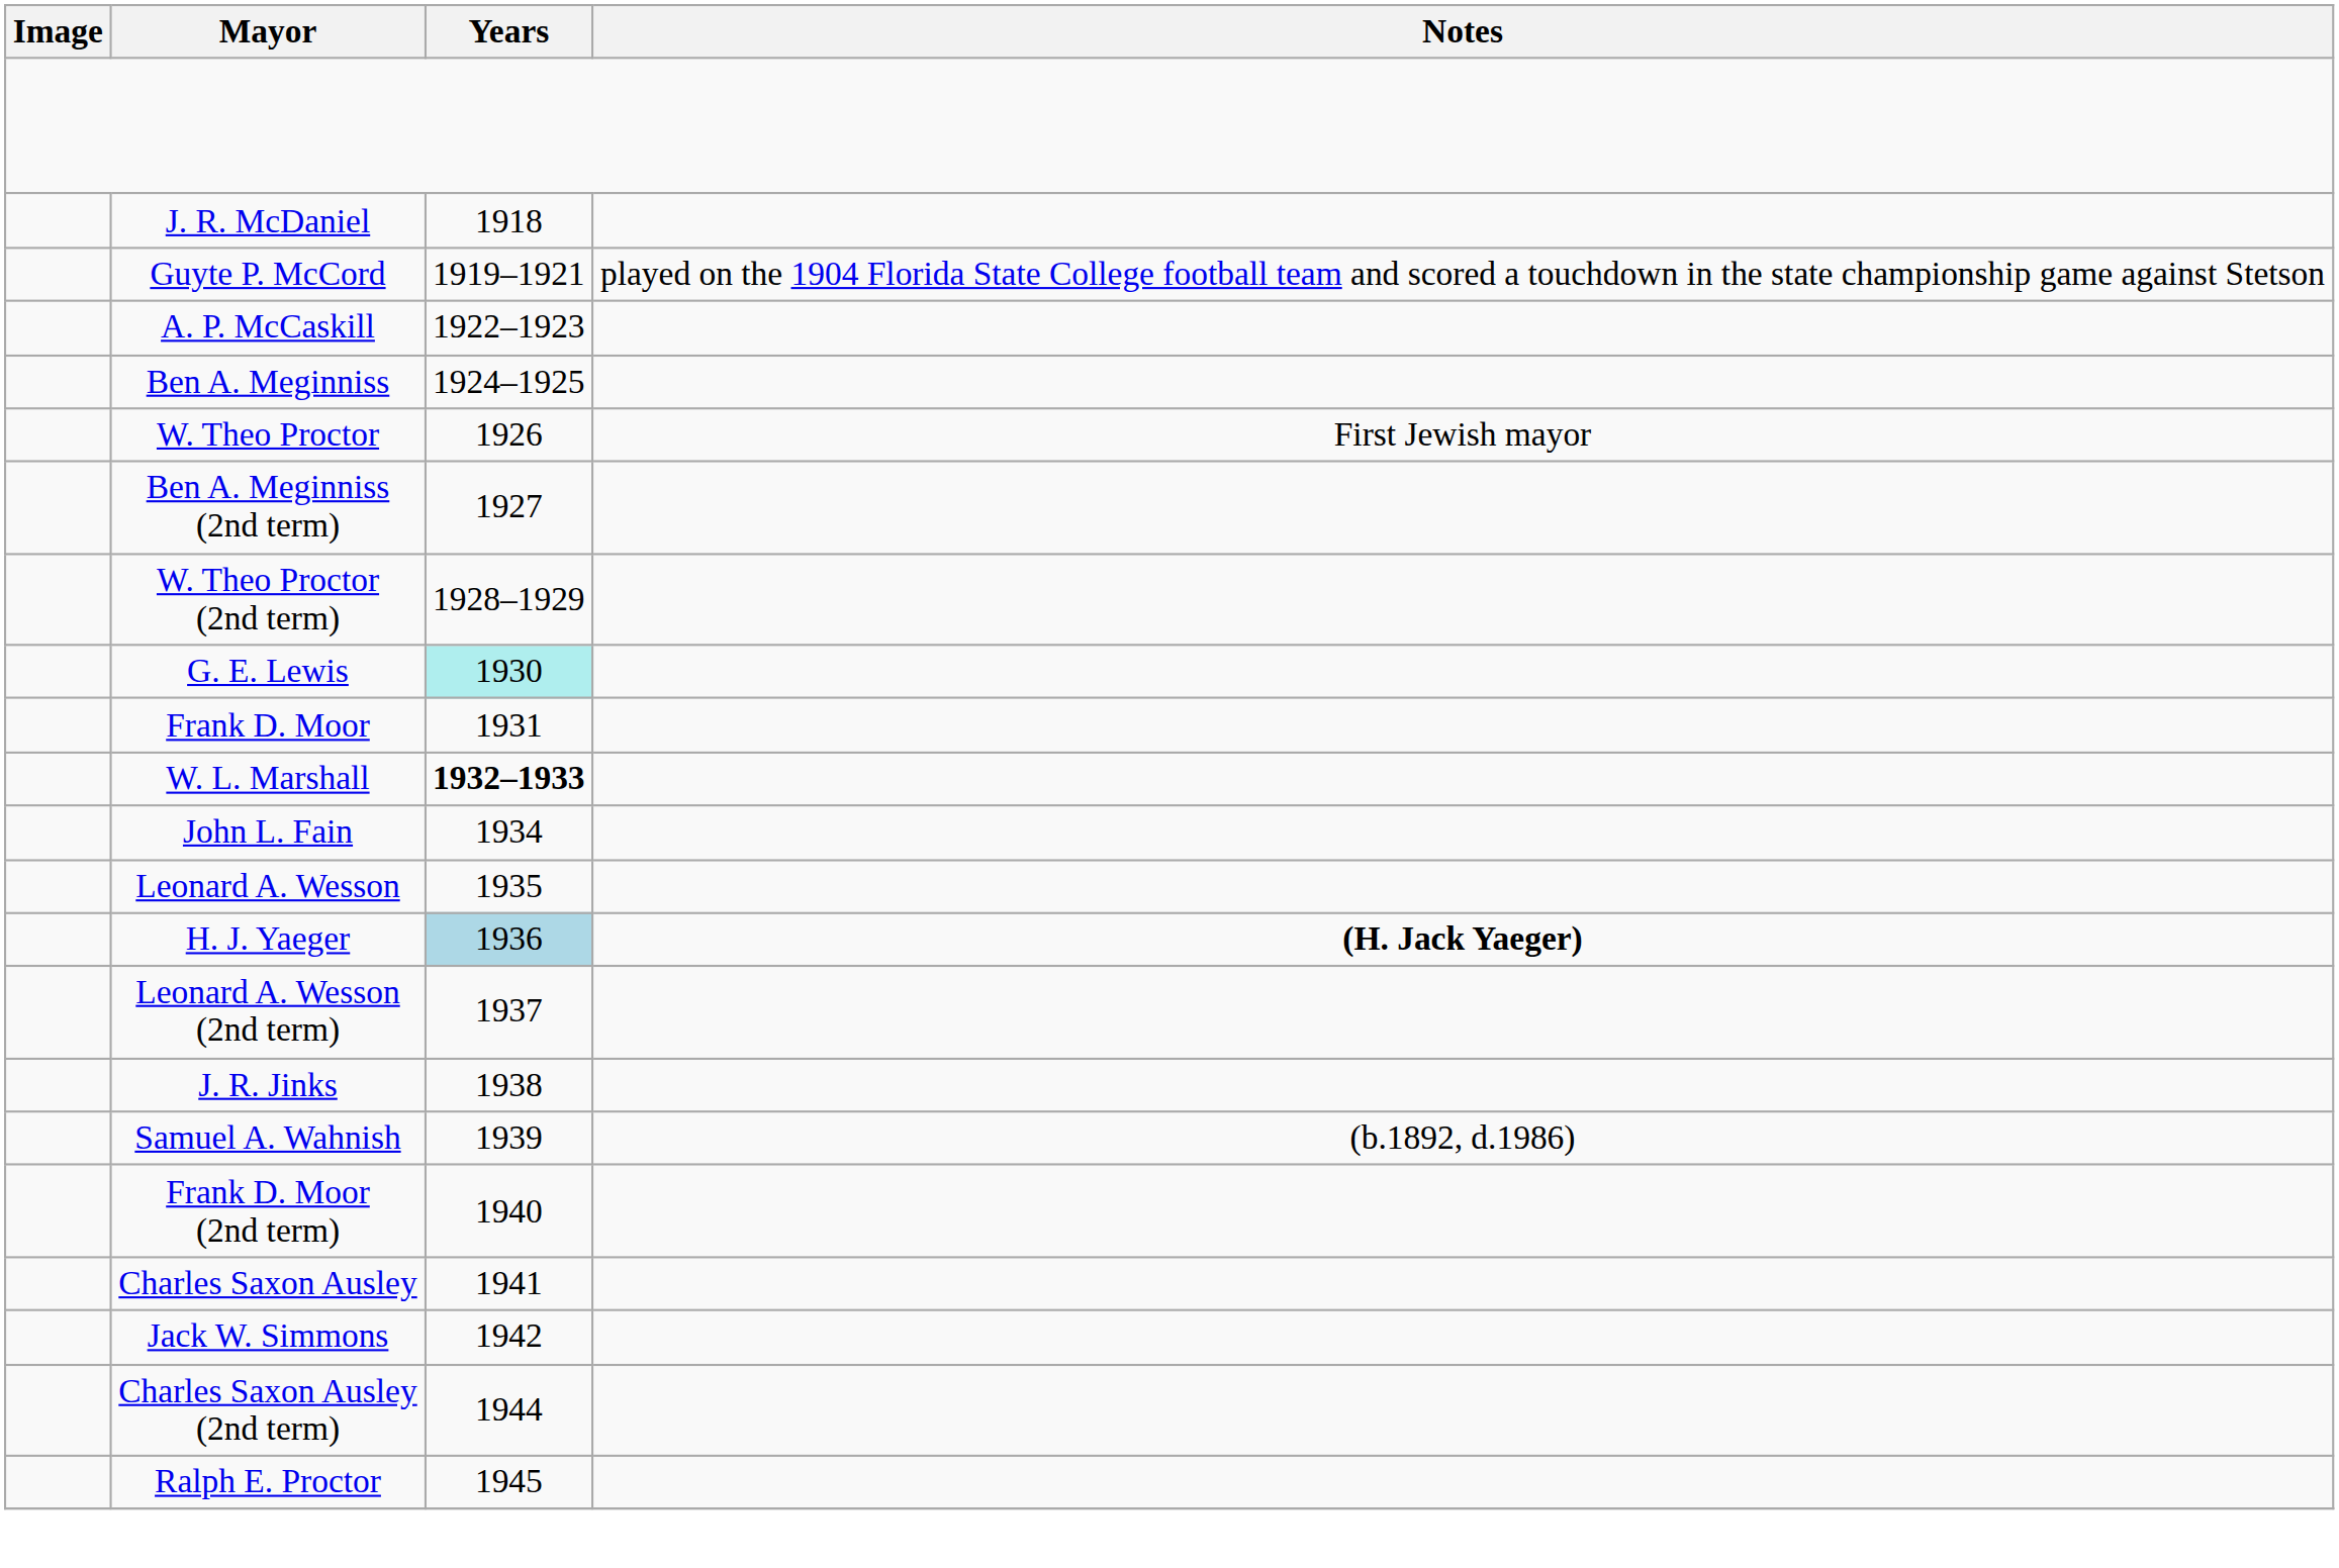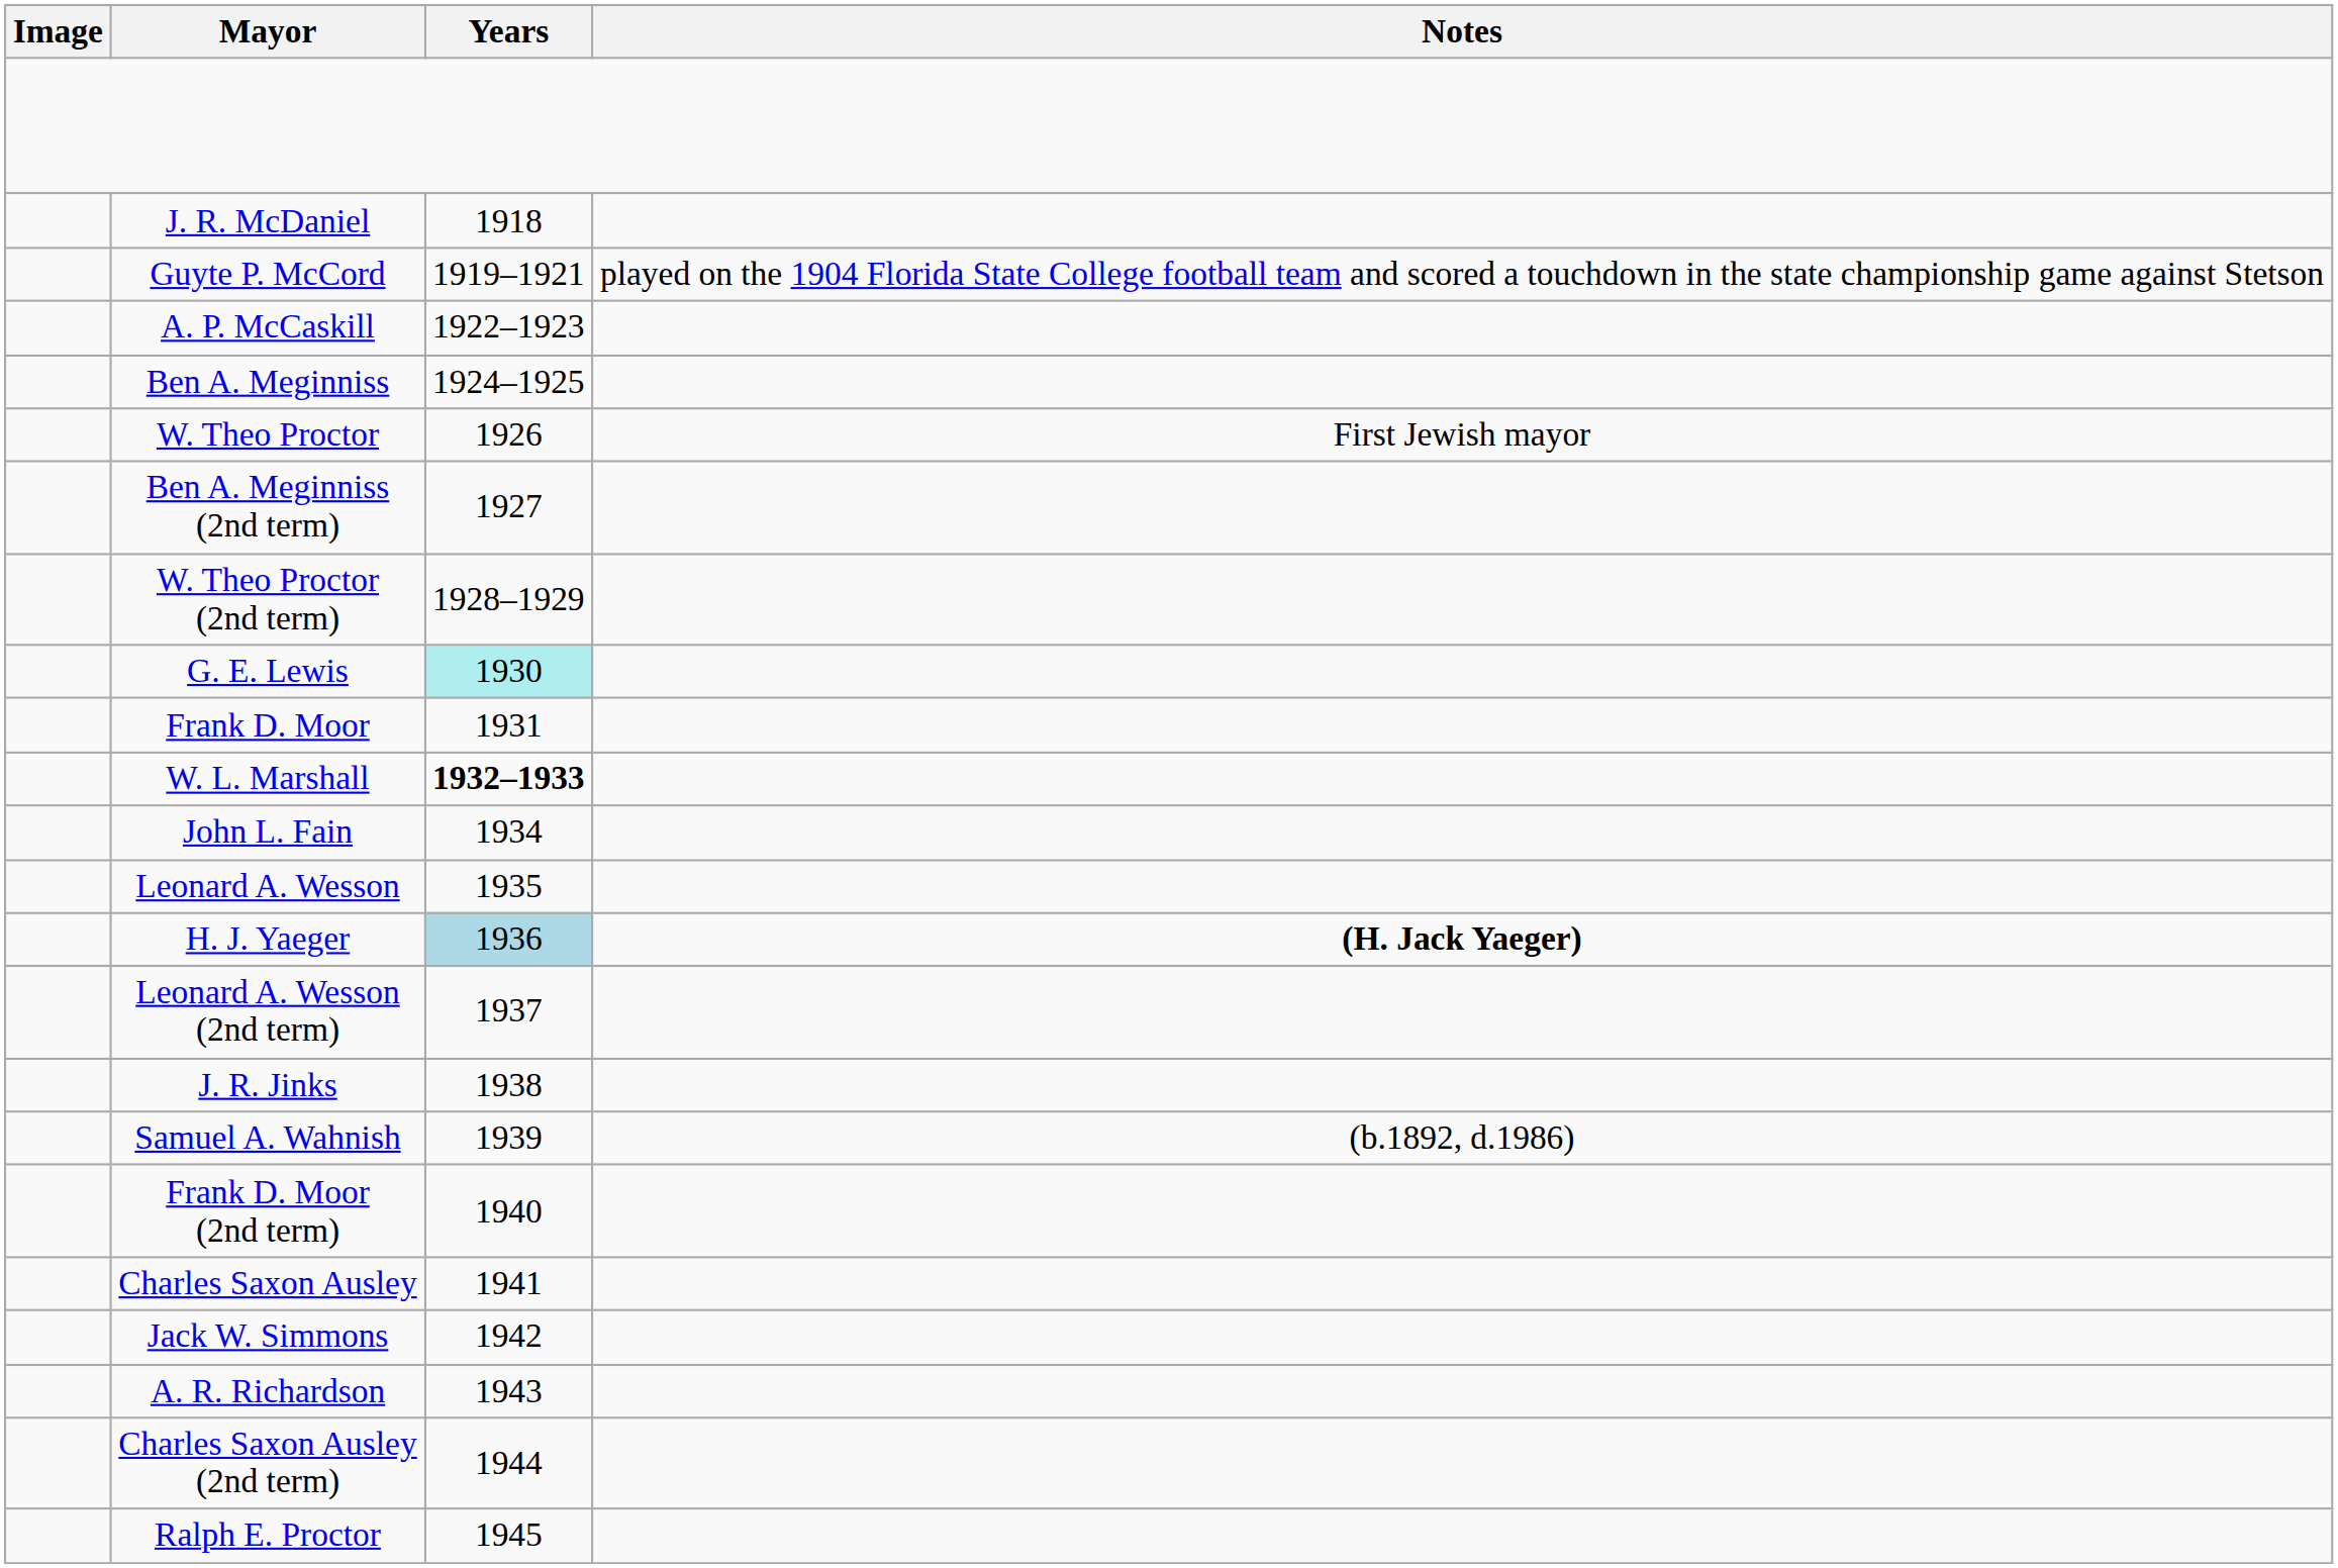+ row: A. R. Richardson | 1943
